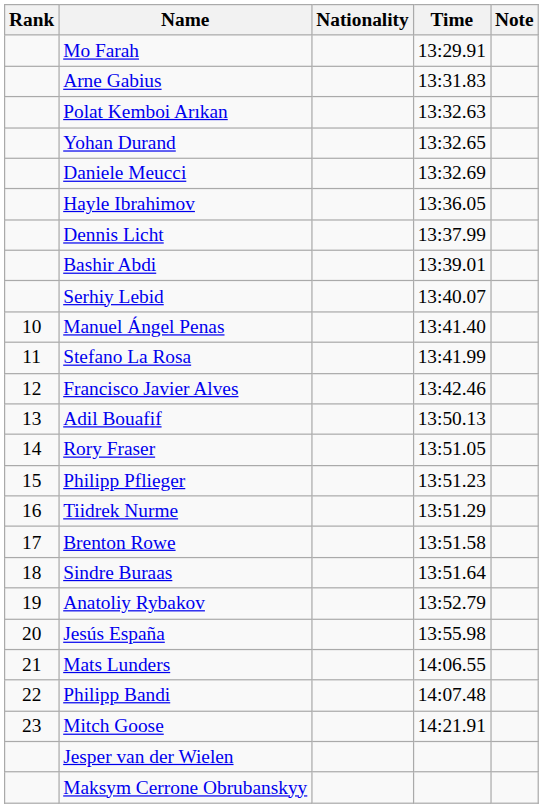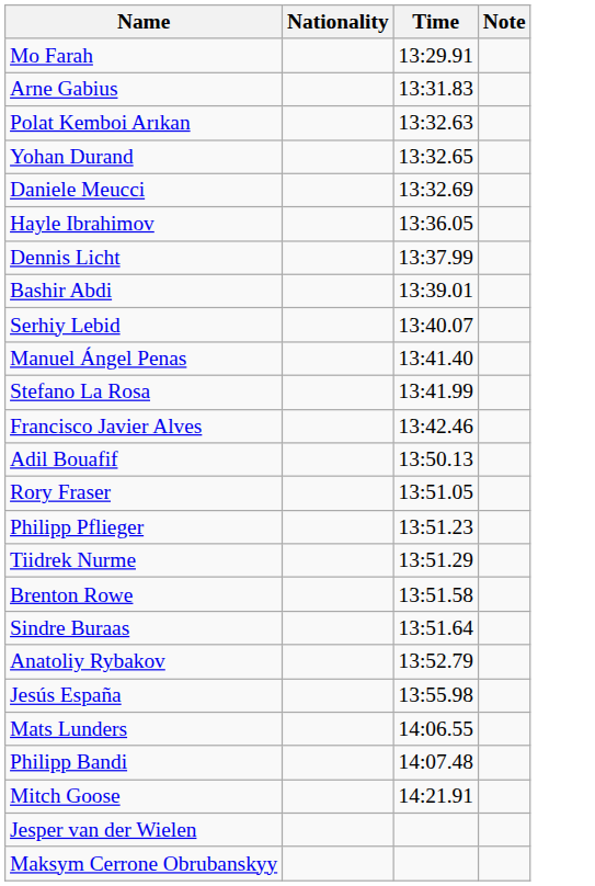- column: Rank | 10 | 11 | 12 | 13 | 14 | 15 | 16 | 17 | 18 | 19 | 20 | 21 | 22 | 23
